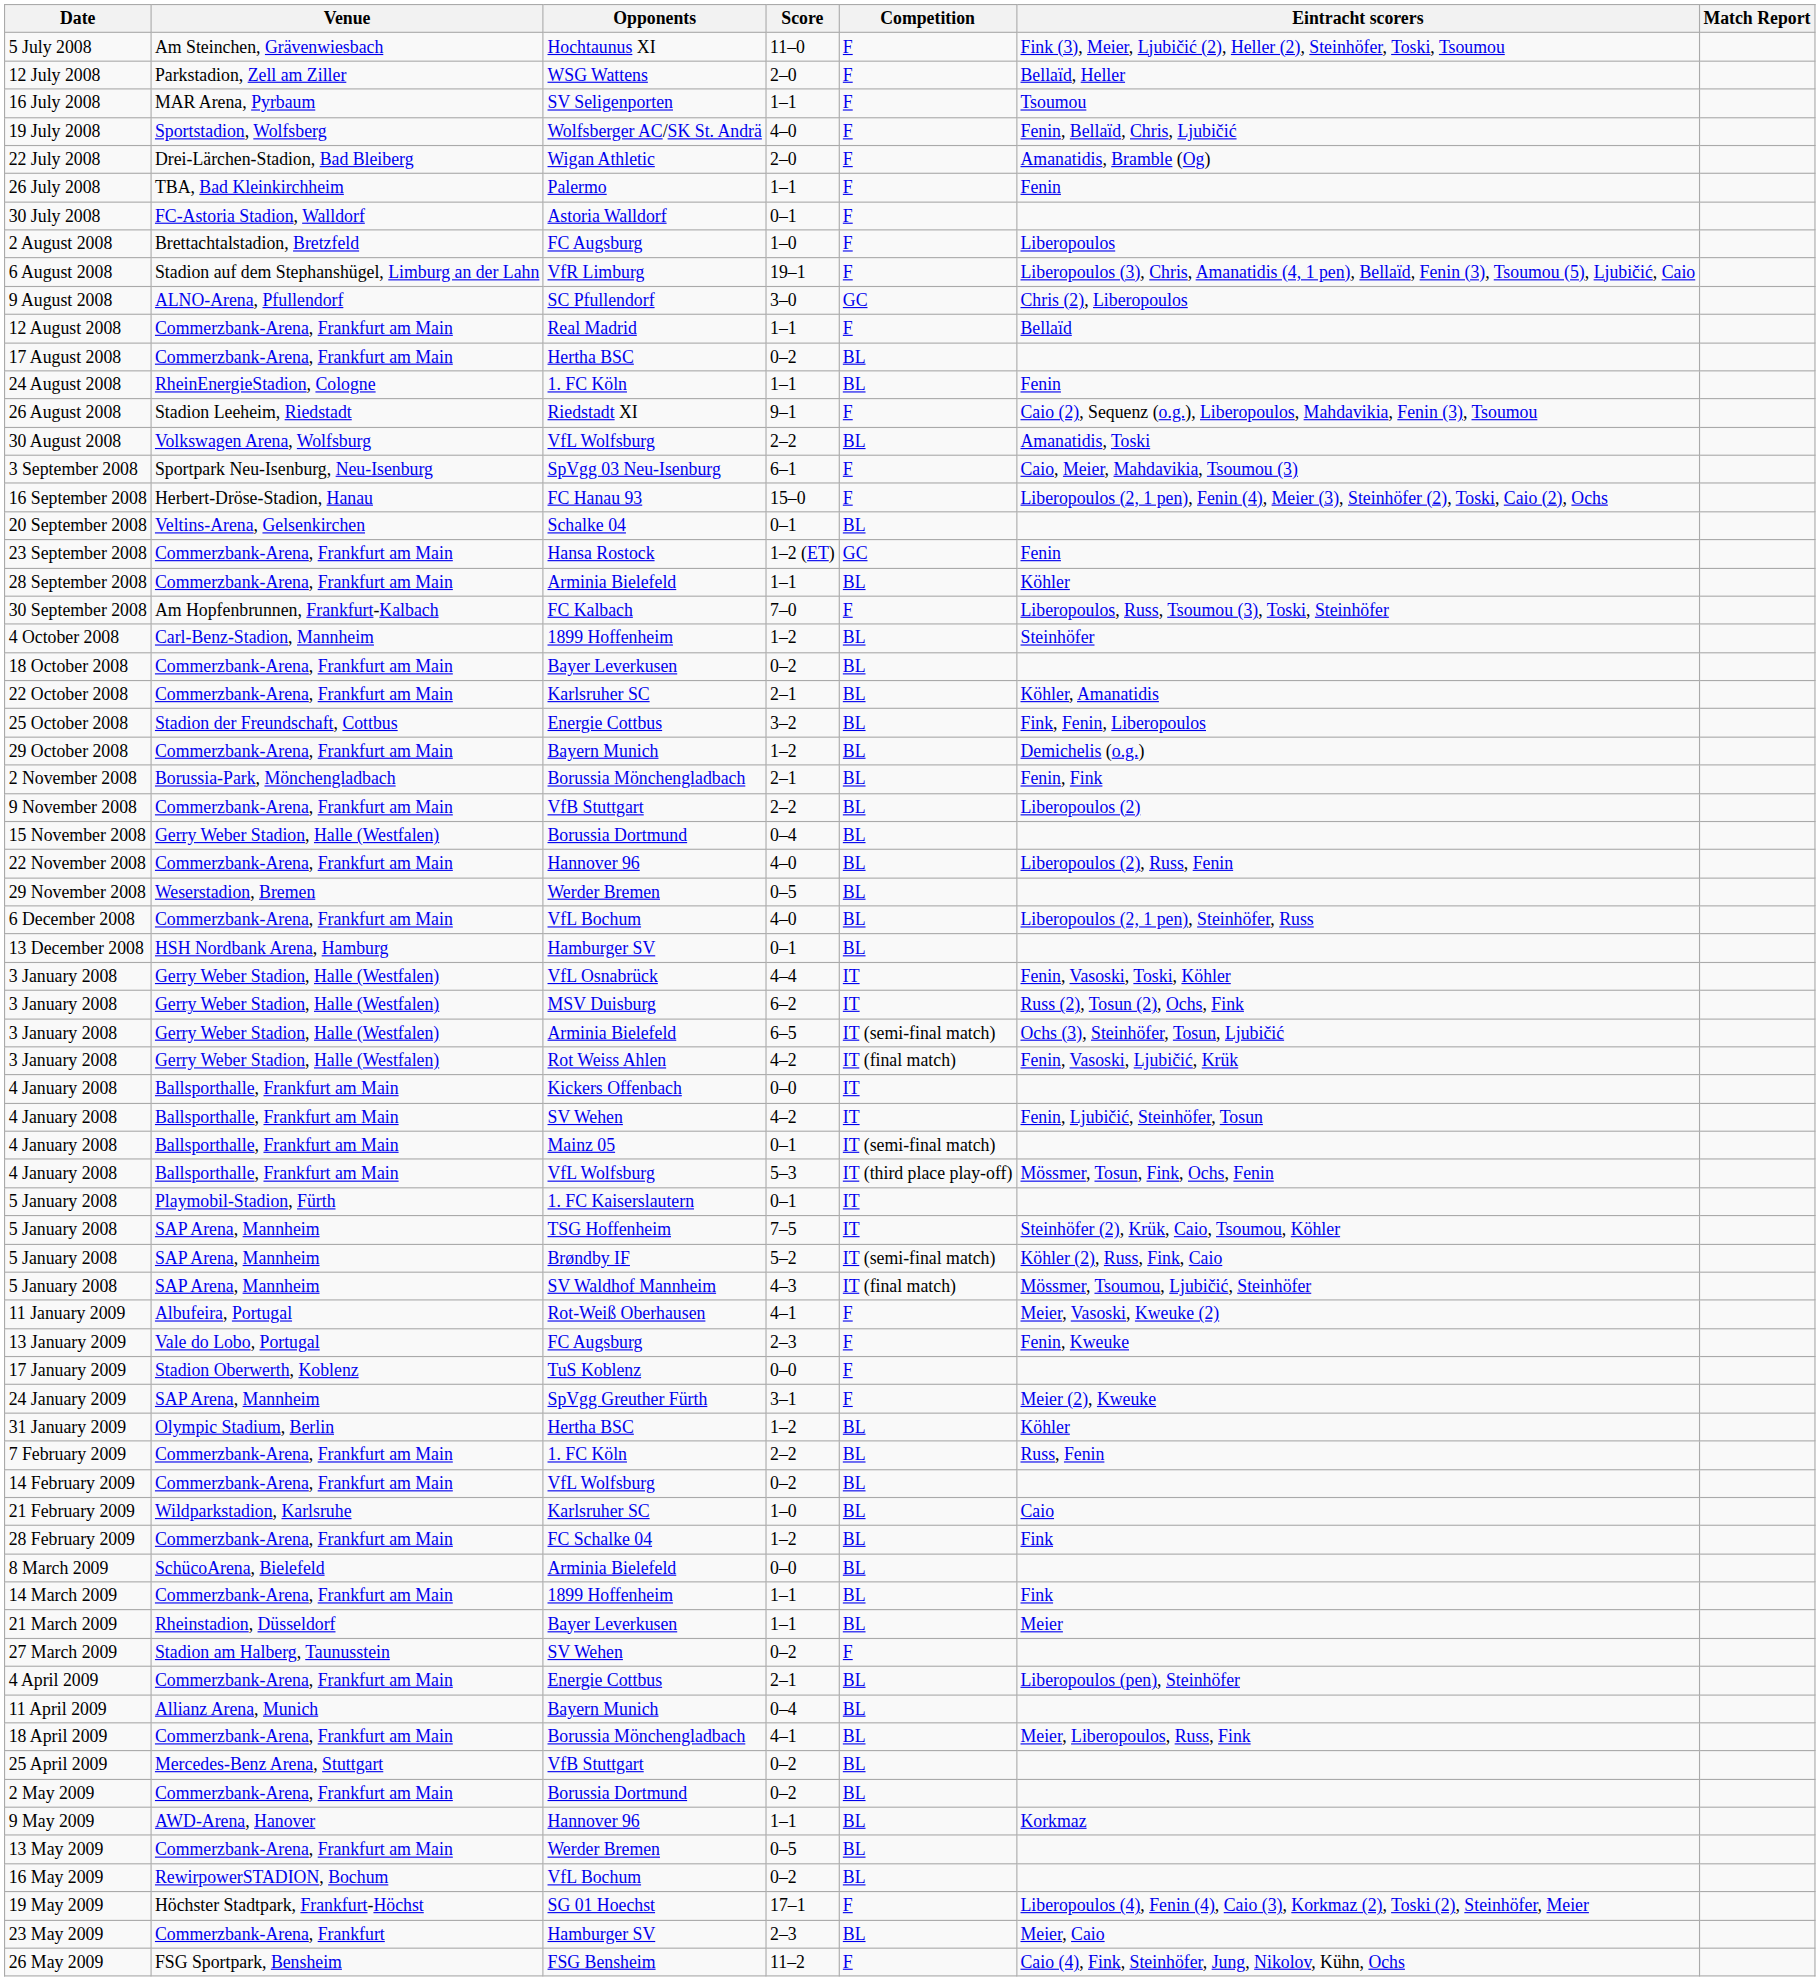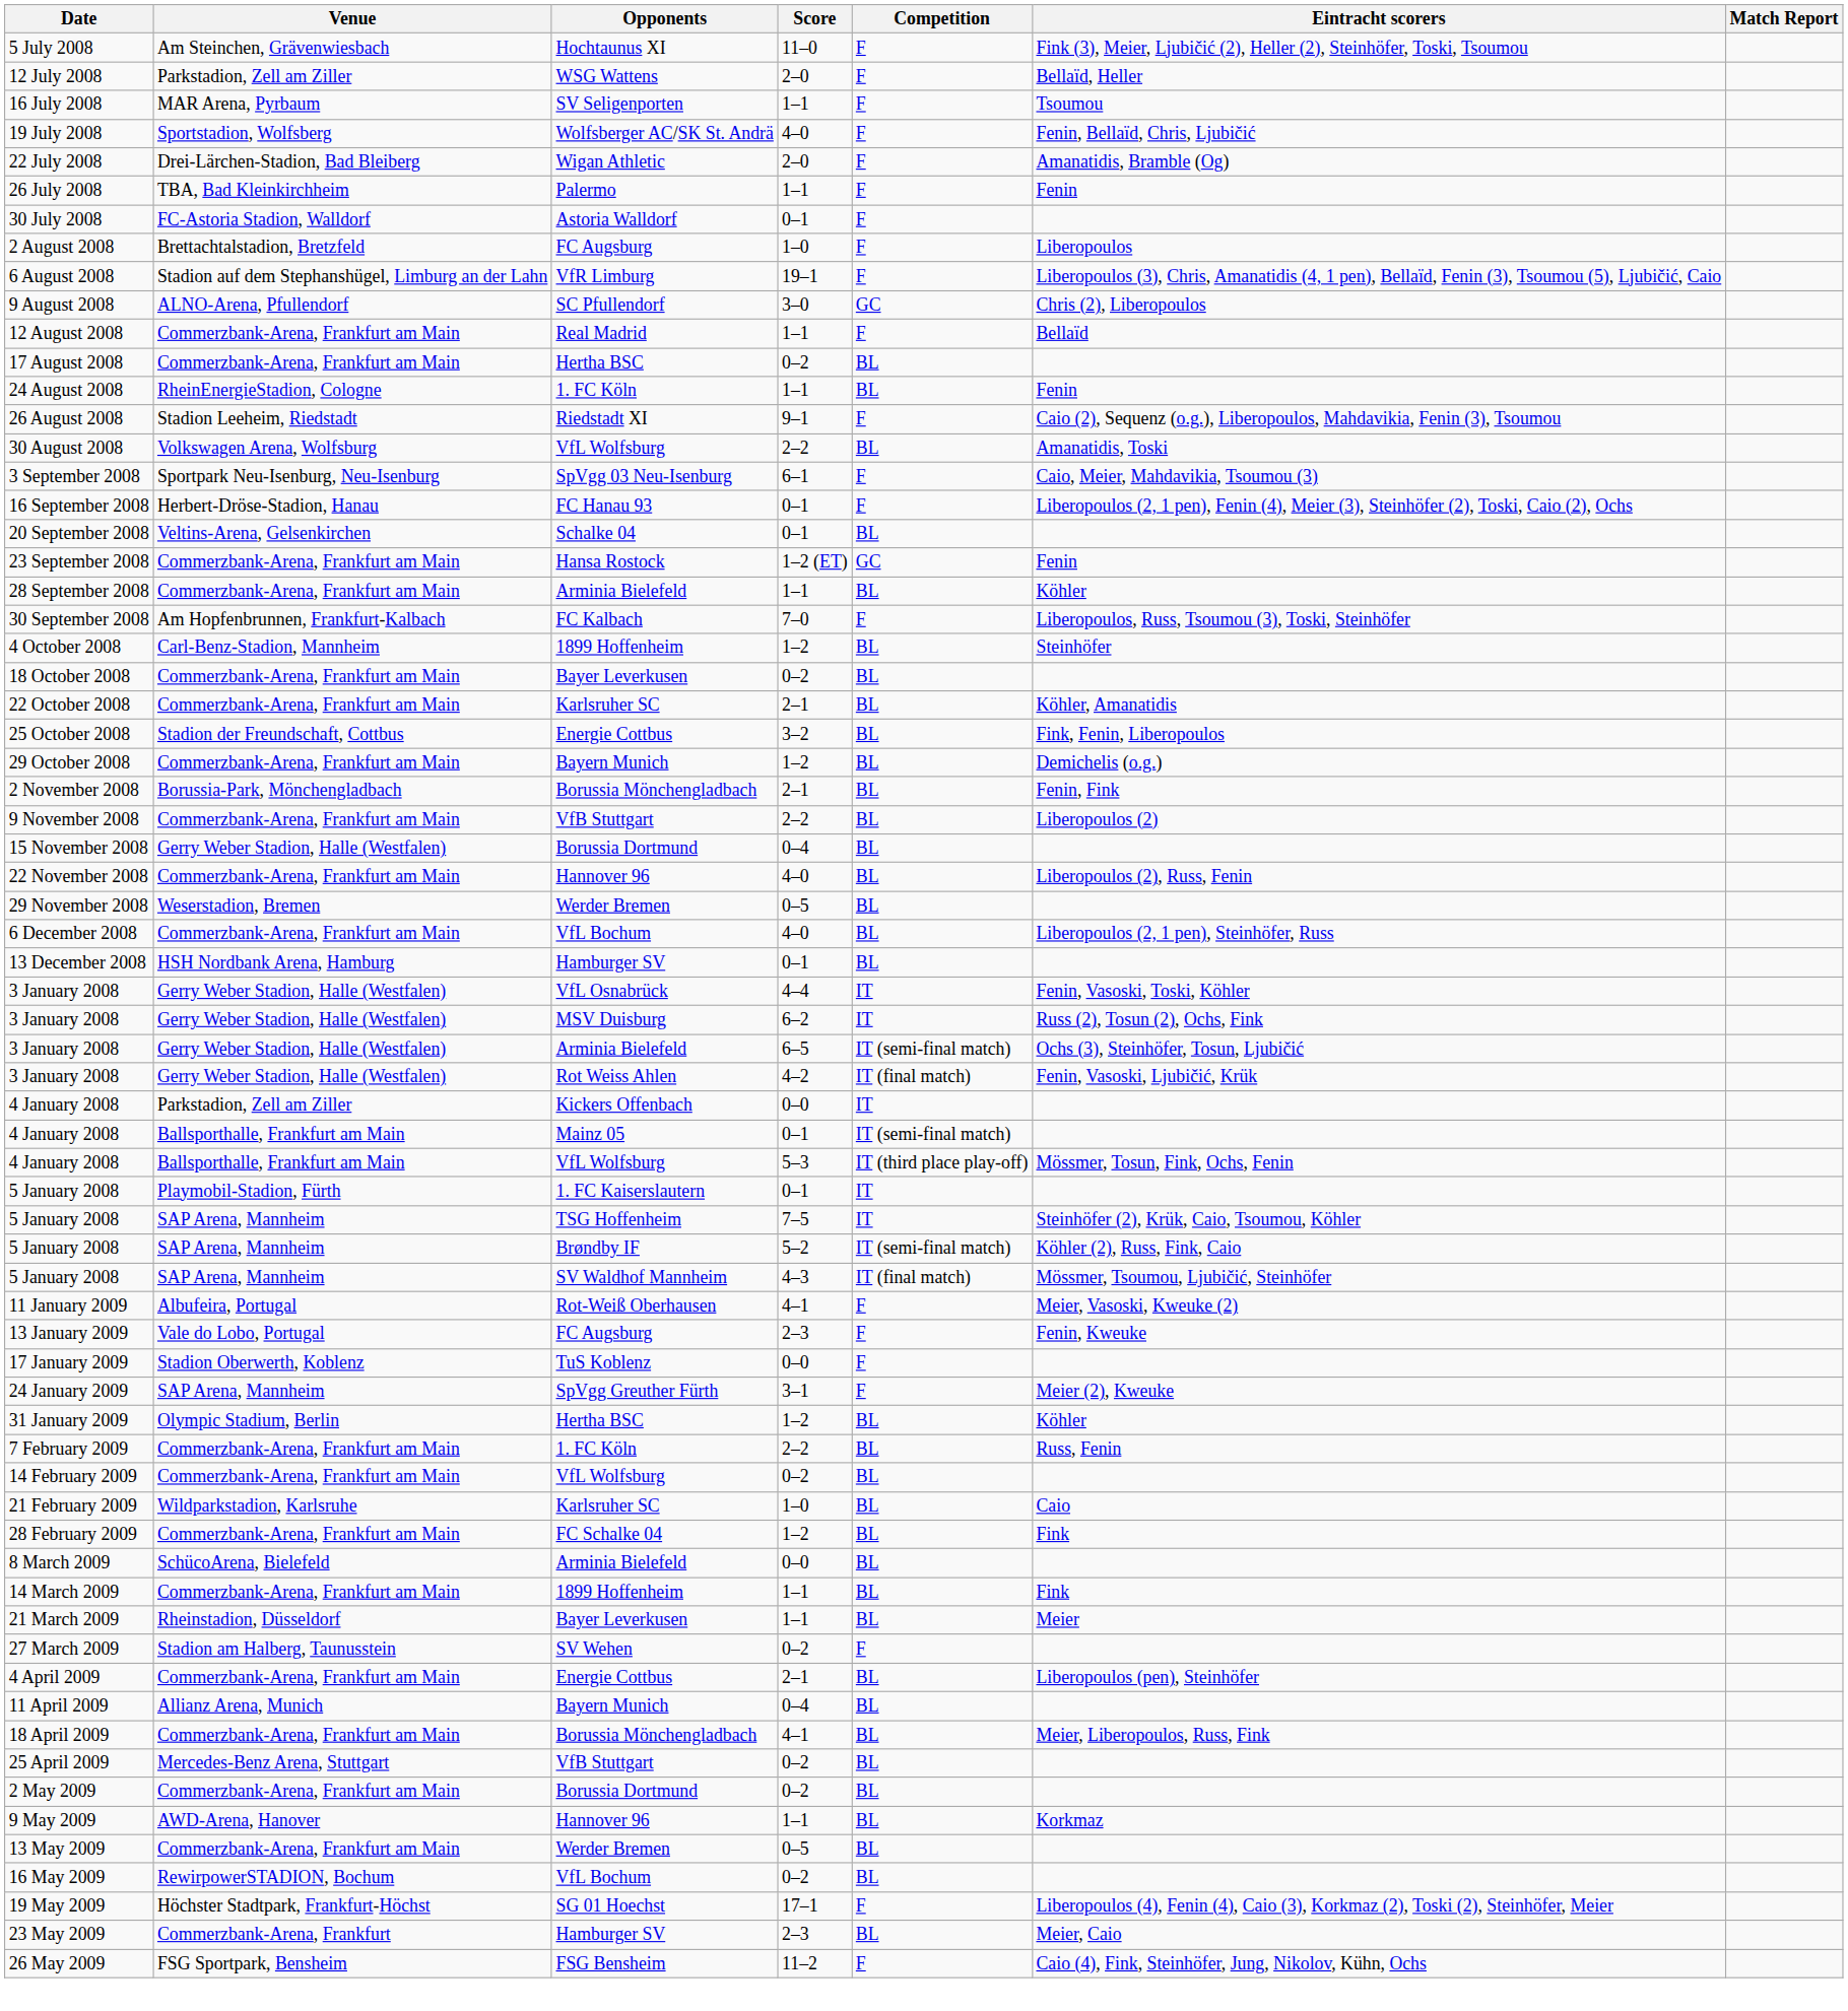16 September 2008 | Score: 15–0 -> 0–1
4 January 2008 / Kickers Offenbach | Venue: Ballsporthalle, Frankfurt am Main -> Parkstadion, Zell am Ziller
- row: 4 January 2008 | Ballsporthalle, Frankfurt am Main | SV Wehen | 4–2 | IT | Fenin, Ljubičić, Steinhöfer, Tosun
